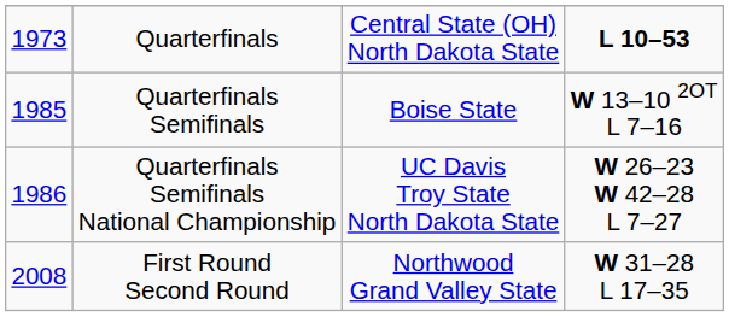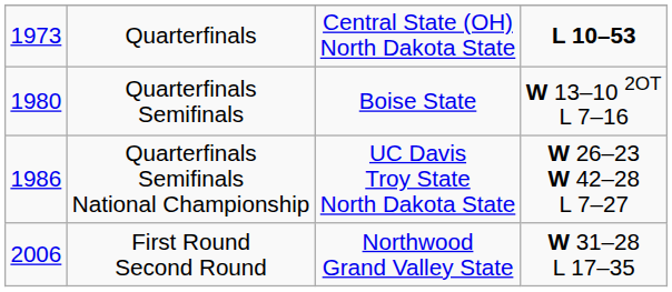Quarterfinals Semifinals | column 1: 1985 -> 1980
First Round Second Round | column 1: 2008 -> 2006
